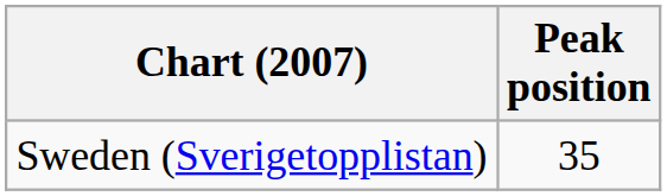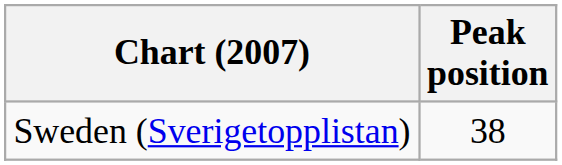Sweden (Sverigetopplistan) | Peak position: 35 -> 38
